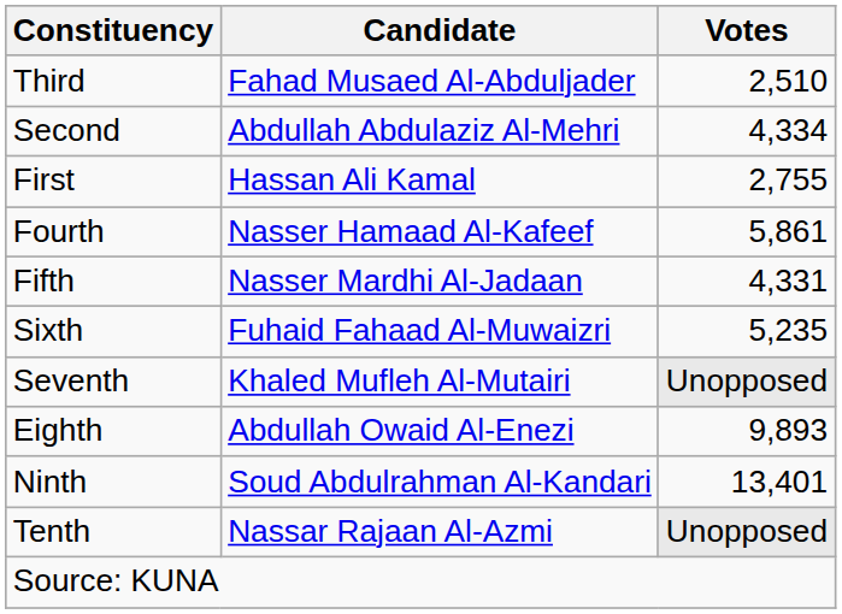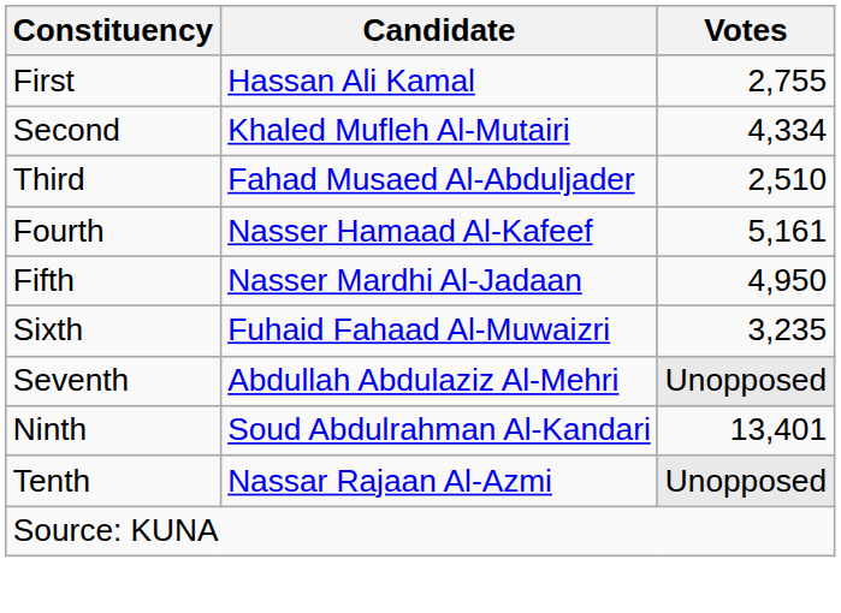rows swapped: First <-> Third
Second | Candidate: Abdullah Abdulaziz Al-Mehri -> Khaled Mufleh Al-Mutairi
Fourth | Votes: 5,861 -> 5,161
Fifth | Votes: 4,331 -> 4,950
Sixth | Votes: 5,235 -> 3,235
Seventh | Candidate: Khaled Mufleh Al-Mutairi -> Abdullah Abdulaziz Al-Mehri
- row: Eighth | Abdullah Owaid Al-Enezi | 9,893
